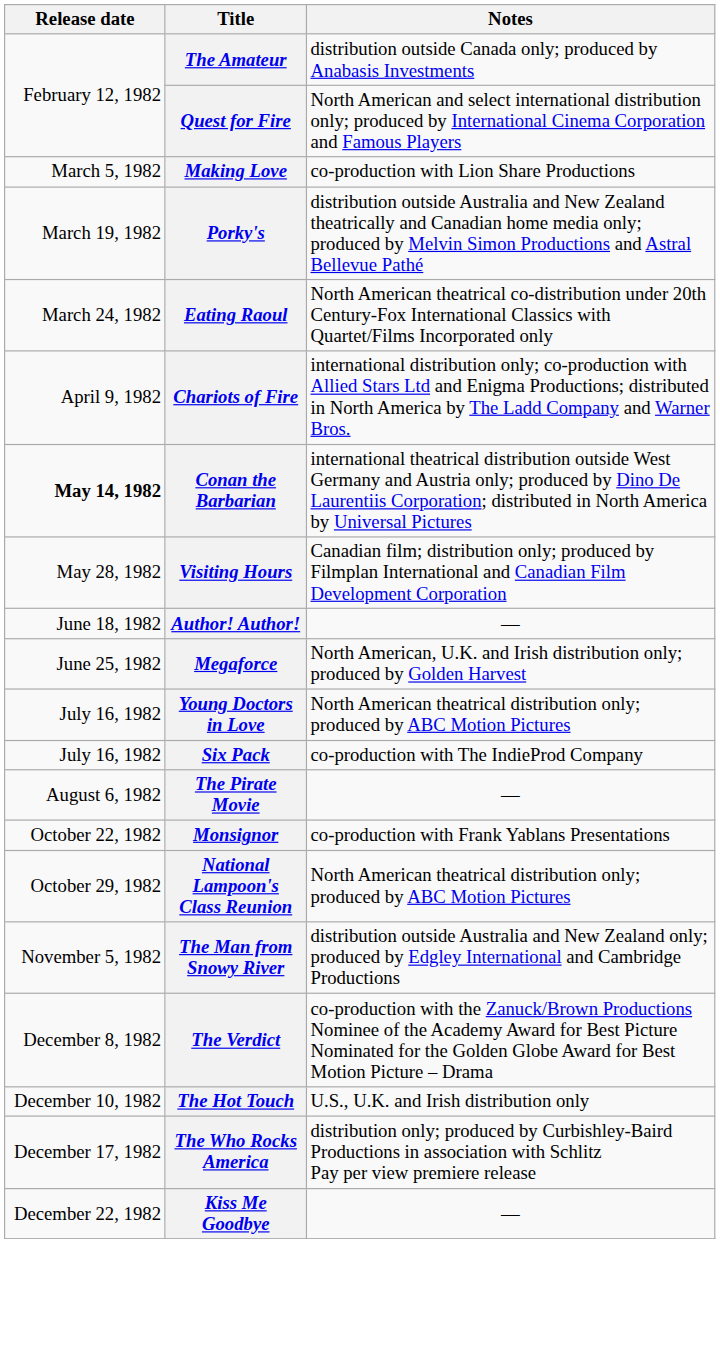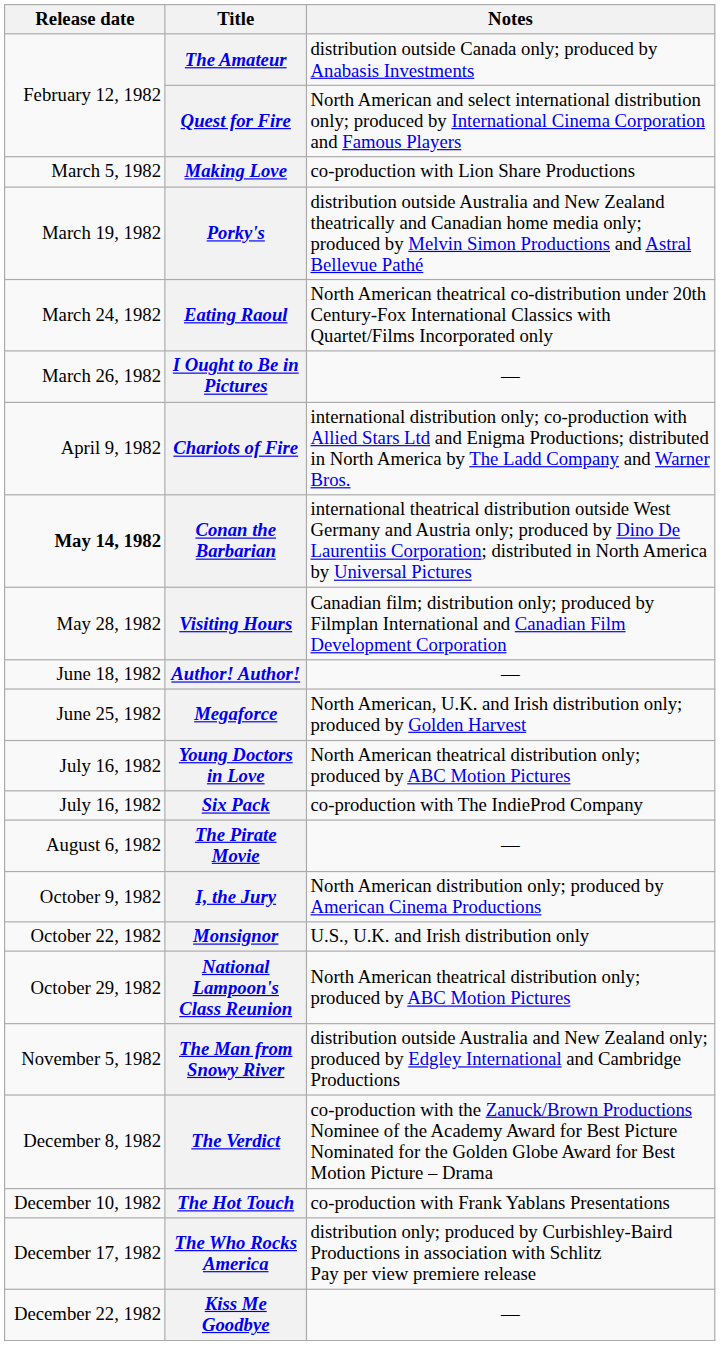+ row: March 26, 1982 | I Ought to Be in Pictures | —
+ row: October 9, 1982 | I, the Jury | North American distribution only; produced by American Cinema Productions
Monsignor | Notes: co-production with Frank Yablans Presentations -> U.S., U.K. and Irish distribution only
The Hot Touch | Notes: U.S., U.K. and Irish distribution only -> co-production with Frank Yablans Presentations
